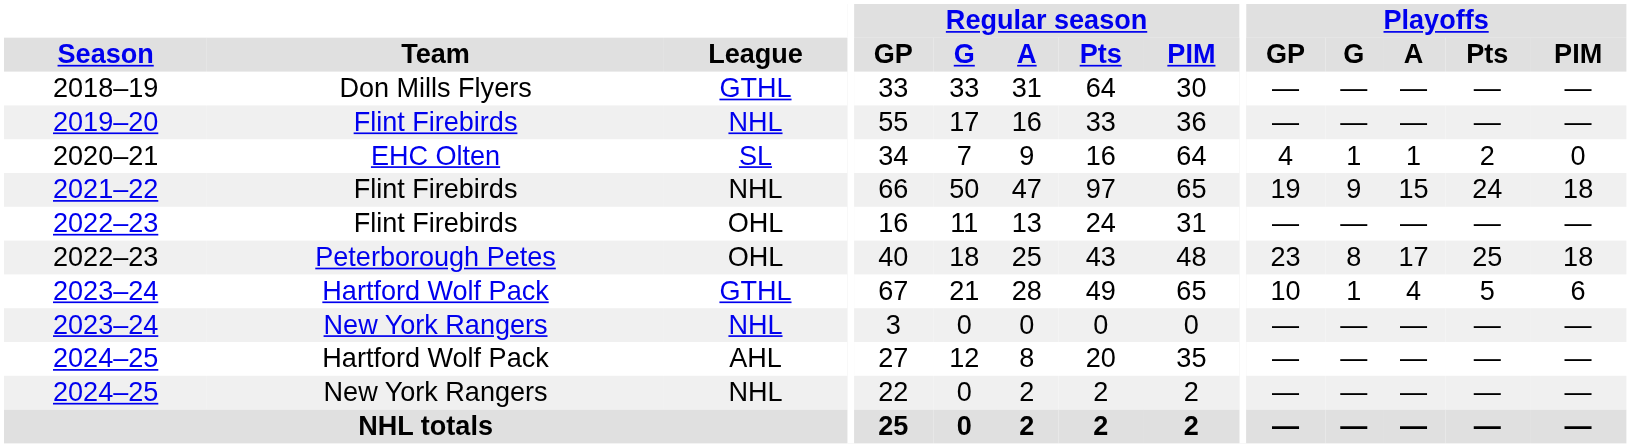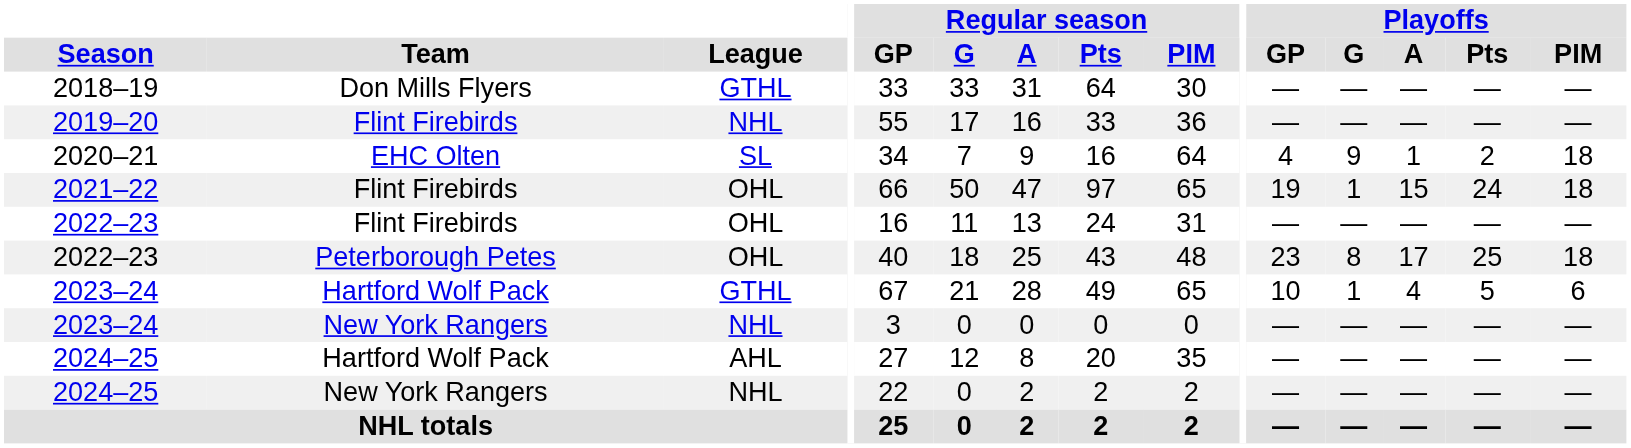2020–21 | Playoffs / G: 1 -> 9
2020–21 | Playoffs / PIM: 0 -> 18
2021–22 | League: NHL -> OHL
2021–22 | Playoffs / G: 9 -> 1
